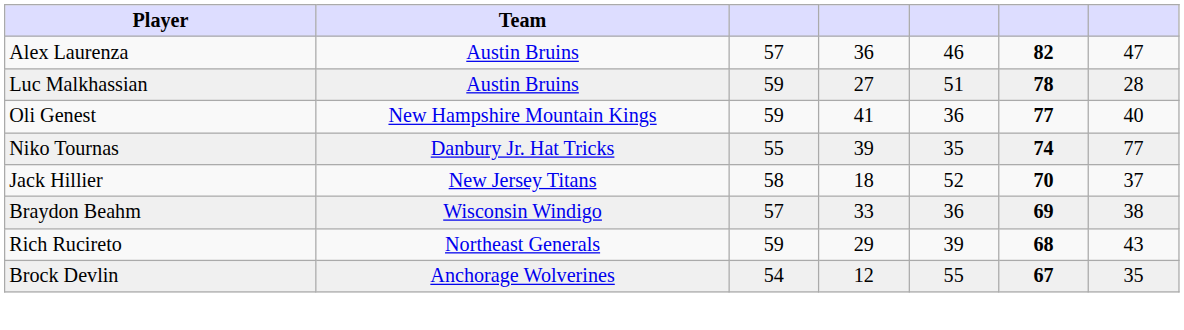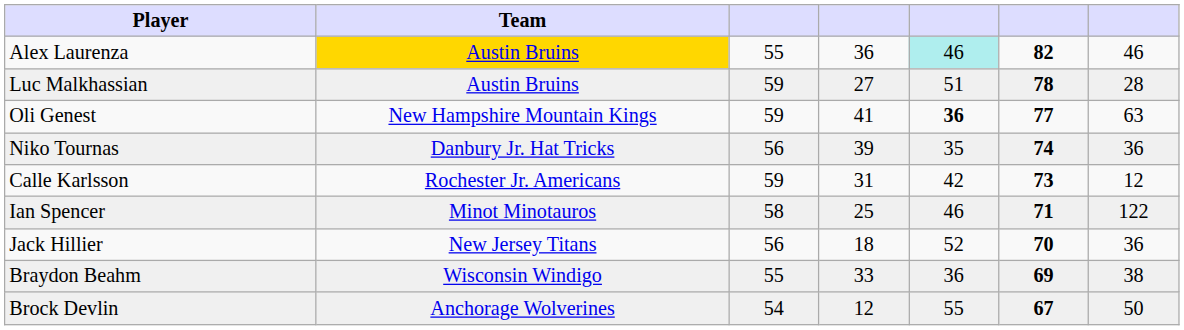Alex Laurenza | Team: no background -> gold background
Alex Laurenza | column 3: 57 -> 55
Alex Laurenza | column 5: no background -> paleturquoise background
Alex Laurenza | column 7: 47 -> 46
Oli Genest | column 5: normal -> bold
Oli Genest | column 7: 40 -> 63
Niko Tournas | column 3: 55 -> 56
Niko Tournas | column 7: 77 -> 36
+ row: Calle Karlsson | Rochester Jr. Americans | 59 | 31 | 42 | 73 | 12
+ row: Ian Spencer | Minot Minotauros | 58 | 25 | 46 | 71 | 122
Jack Hillier | column 3: 58 -> 56
Jack Hillier | column 7: 37 -> 36
Braydon Beahm | column 3: 57 -> 55
- row: Rich Rucireto | Northeast Generals | 59 | 29 | 39 | 68 | 43
Brock Devlin | column 7: 35 -> 50
